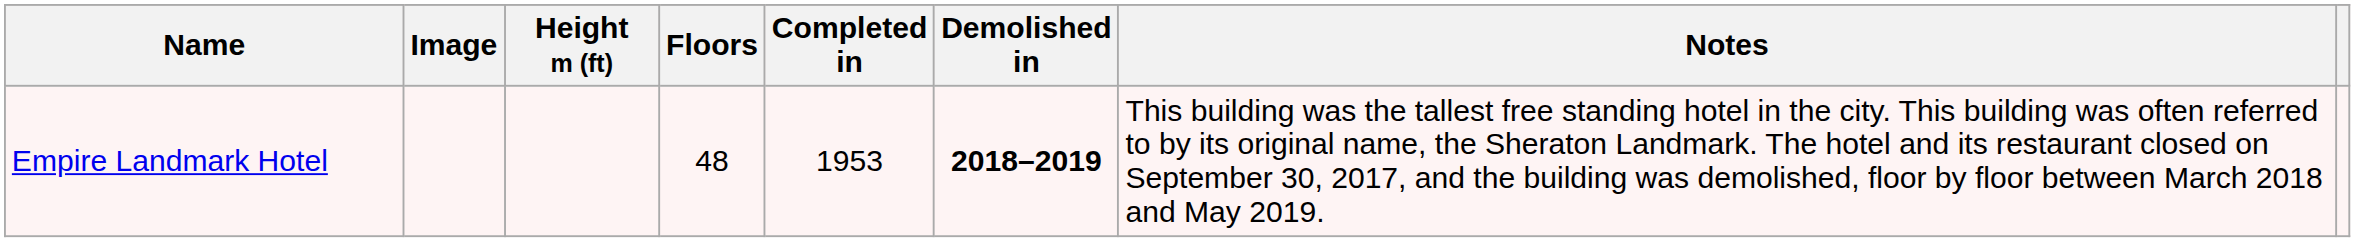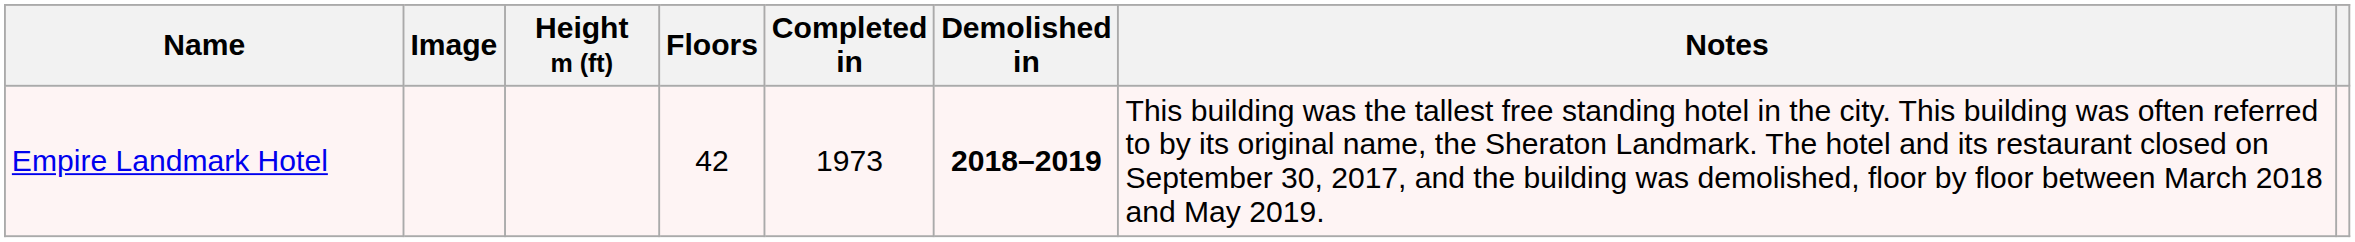Empire Landmark Hotel | Floors: 48 -> 42
Empire Landmark Hotel | Completed in: 1953 -> 1973
